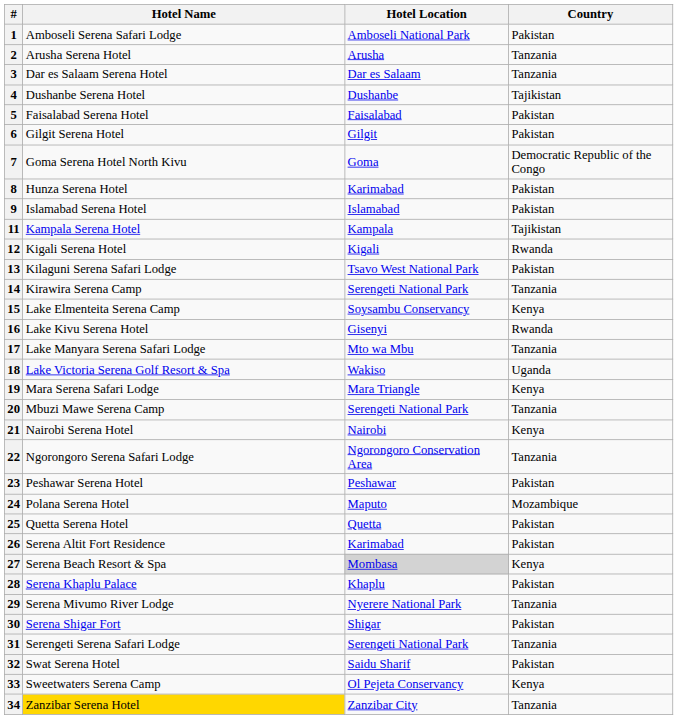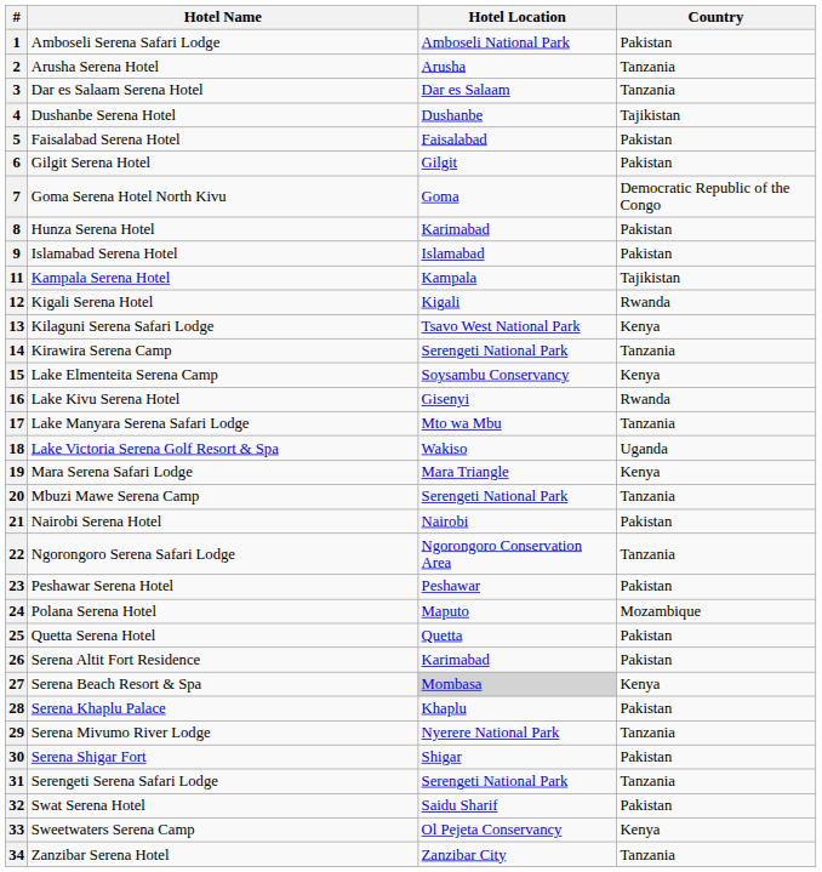13 | Country: Pakistan -> Kenya
21 | Country: Kenya -> Pakistan
34 | Hotel Name: gold background -> no background
